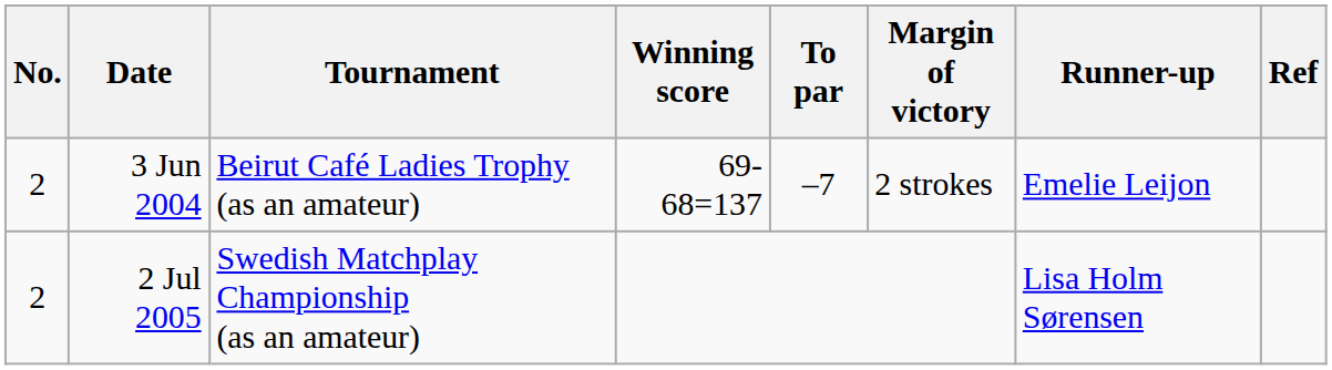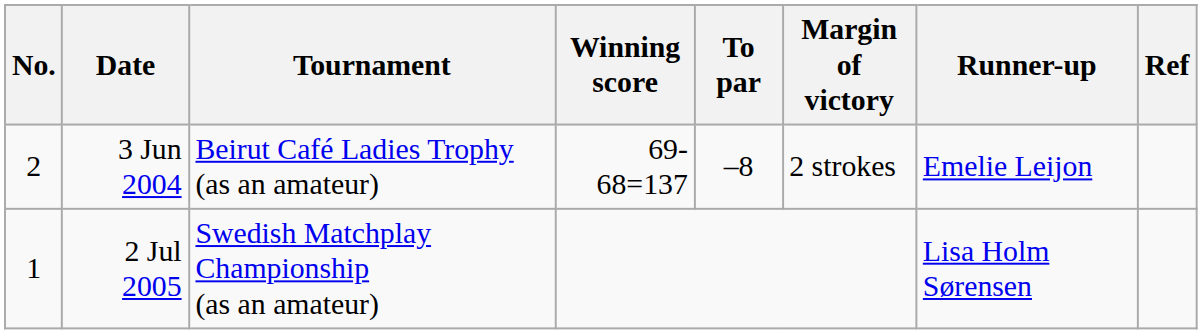3 Jun 2004 | To par: –7 -> –8
2 Jul 2005 | No.: 2 -> 1
